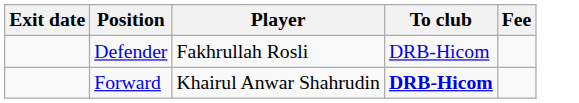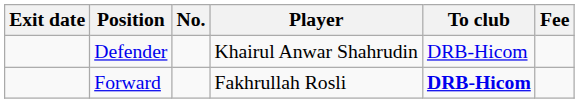+ column: No.
Defender | Player: Fakhrullah Rosli -> Khairul Anwar Shahrudin
Forward | Player: Khairul Anwar Shahrudin -> Fakhrullah Rosli
